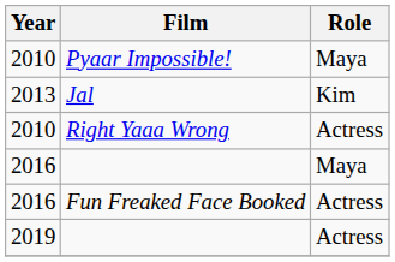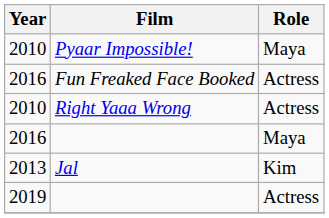rows swapped: Jal <-> Fun Freaked Face Booked
